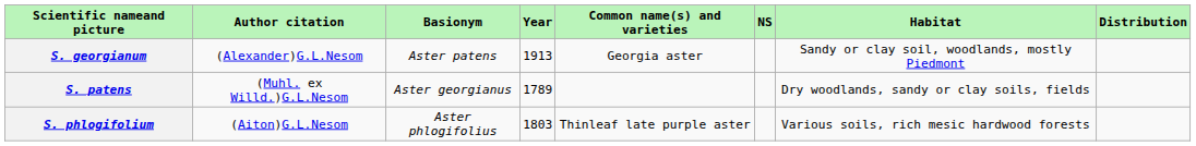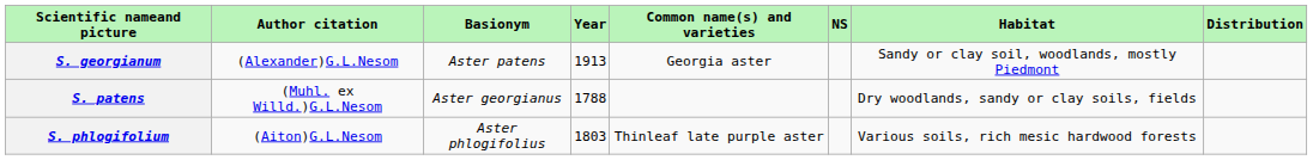S. patens | Year: 1789 -> 1788
